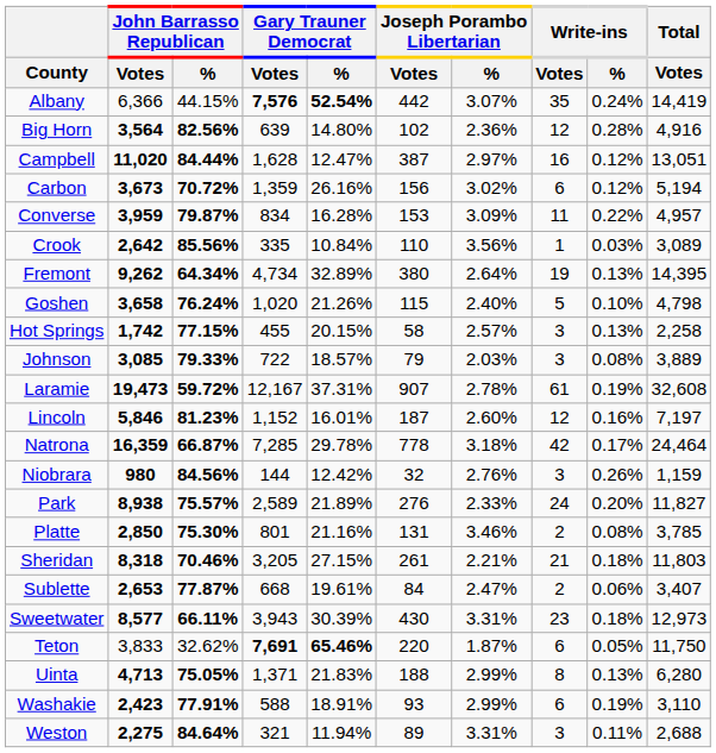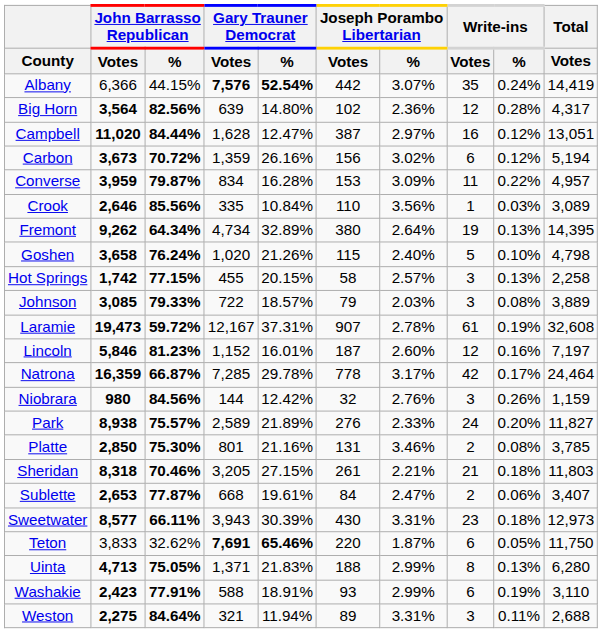Big Horn | Total / Votes: 4,916 -> 4,317
Crook | John Barrasso Republican / Votes: 2,642 -> 2,646
Natrona | Joseph Porambo Libertarian / %: 3.18% -> 3.17%
